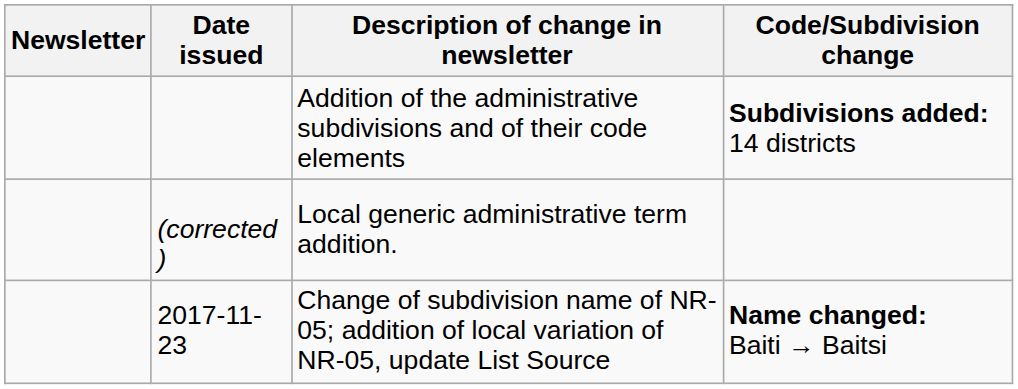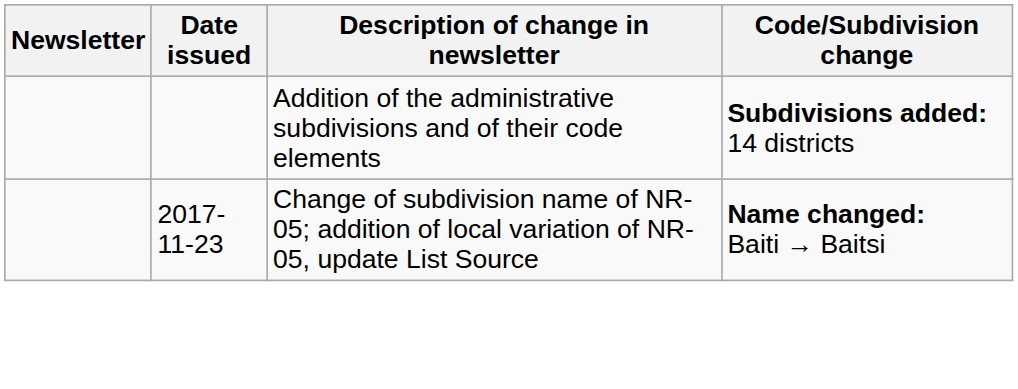- row: (corrected ) | Local generic administrative term addition.
